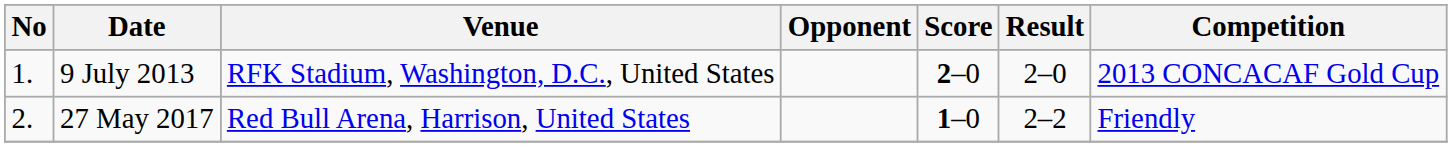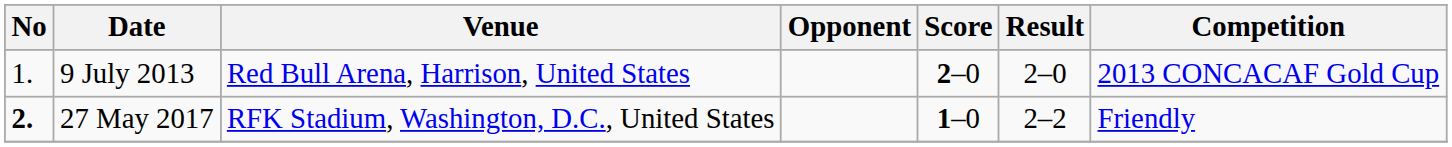9 July 2013 | Venue: RFK Stadium, Washington, D.C., United States -> Red Bull Arena, Harrison, United States
27 May 2017 | No: normal -> bold
27 May 2017 | Venue: Red Bull Arena, Harrison, United States -> RFK Stadium, Washington, D.C., United States
